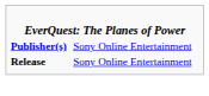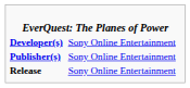+ row: Developer(s) | Sony Online Entertainment
